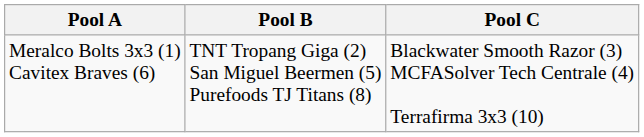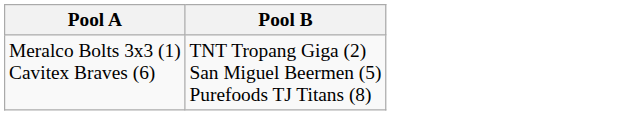- column: Pool C | Blackwater Smooth Razor (3) MCFASolver Tech Centrale (4) Terrafirma 3x3 (10)
